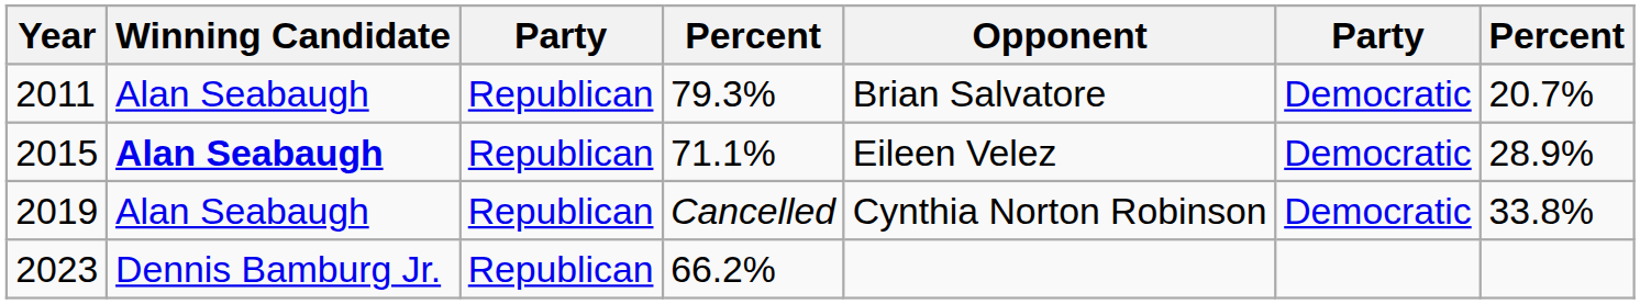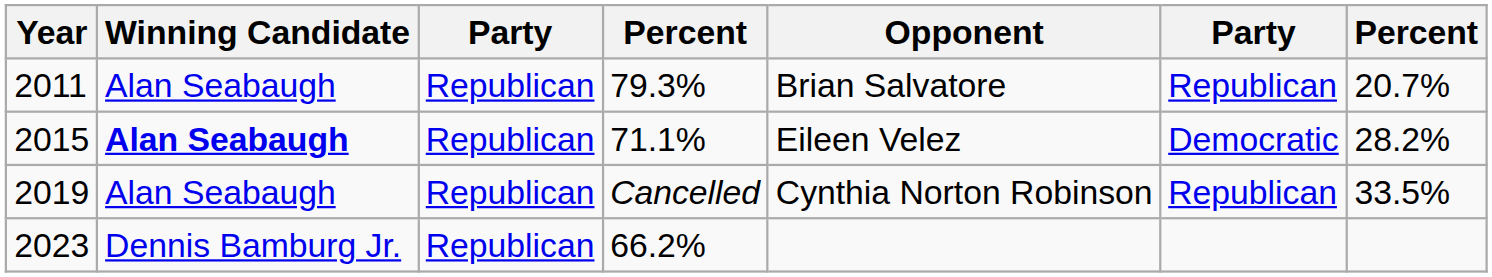2011 | column 6: Democratic -> Republican
2015 | column 7: 28.9% -> 28.2%
2019 | column 6: Democratic -> Republican
2019 | column 7: 33.8% -> 33.5%
